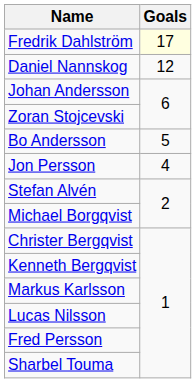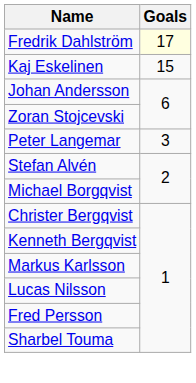+ row: Kaj Eskelinen | 15
- row: Daniel Nannskog | 12
- row: Bo Andersson | 5
- row: Jon Persson | 4
+ row: Peter Langemar | 3
